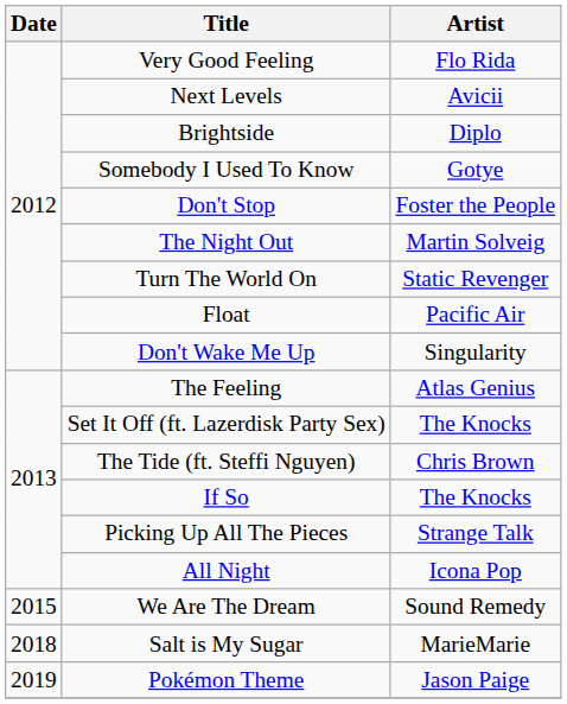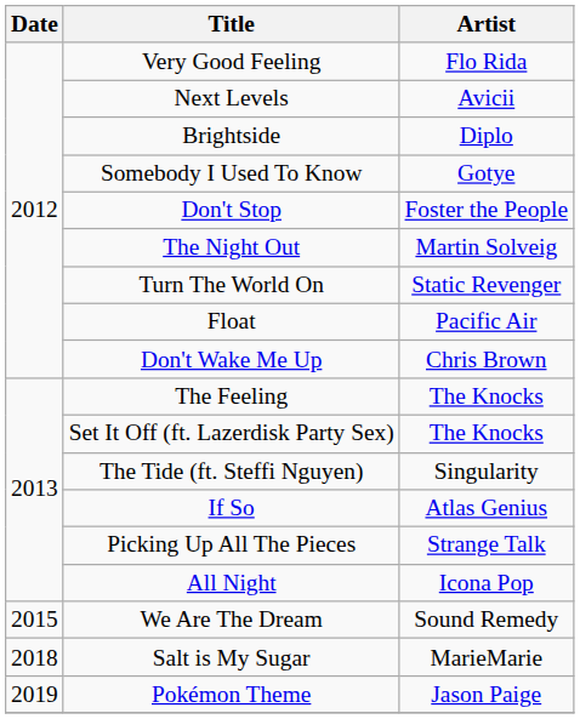Don't Wake Me Up | Artist: Singularity -> Chris Brown
The Feeling | Artist: Atlas Genius -> The Knocks
The Tide (ft. Steffi Nguyen) | Artist: Chris Brown -> Singularity
If So | Artist: The Knocks -> Atlas Genius
